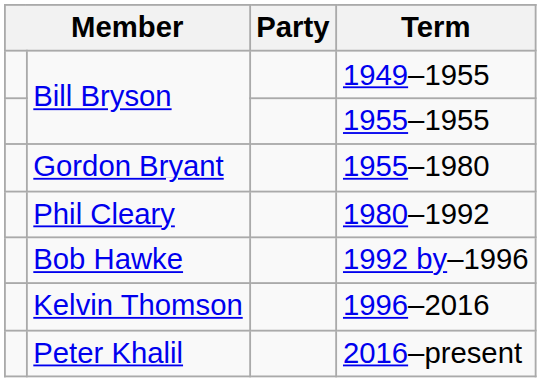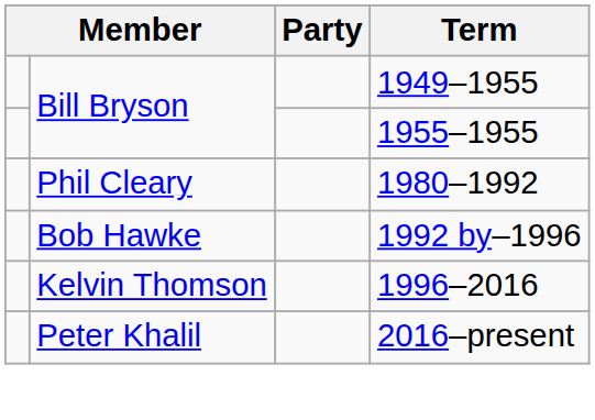- row: Gordon Bryant | 1955–1980
